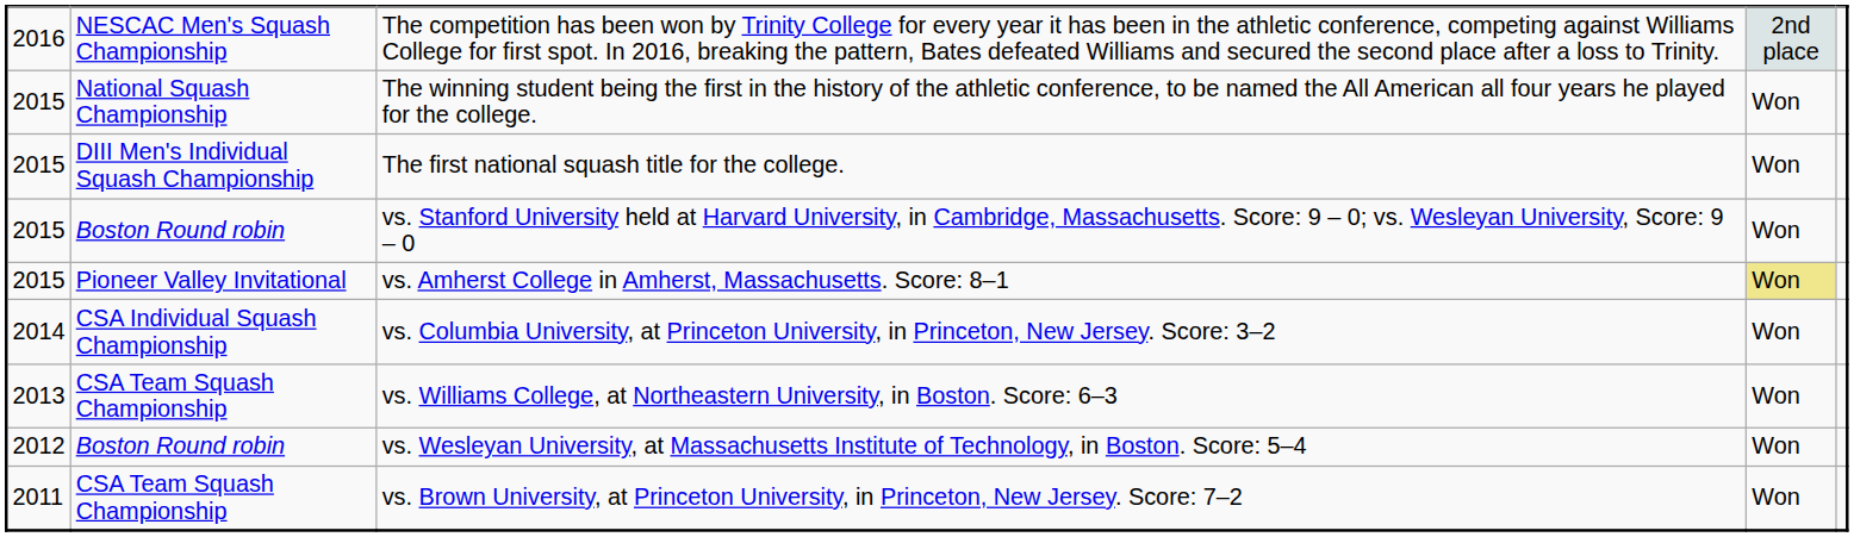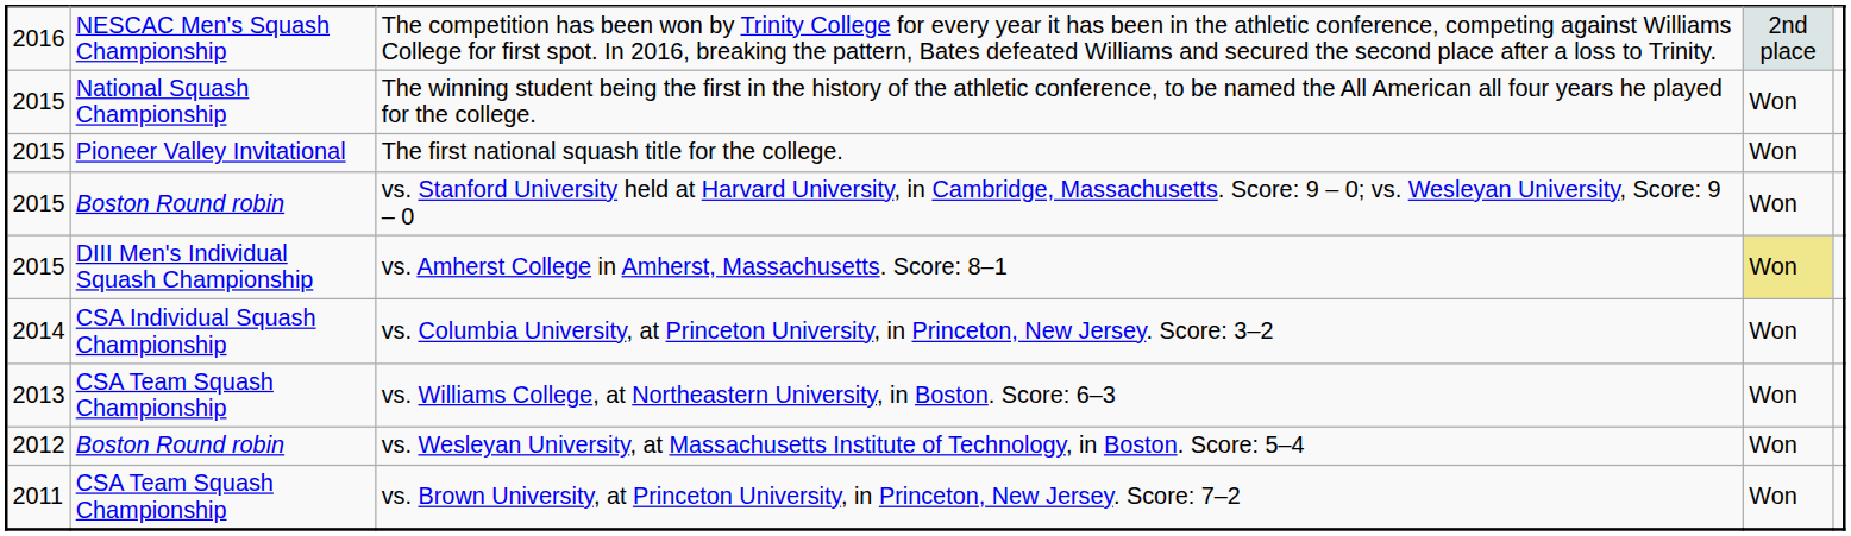The first national squash title for the college. | column 2: DIII Men's Individual Squash Championship -> Pioneer Valley Invitational
vs. Amherst College in Amherst, Massachusetts. Score: 8–1 | column 2: Pioneer Valley Invitational -> DIII Men's Individual Squash Championship
